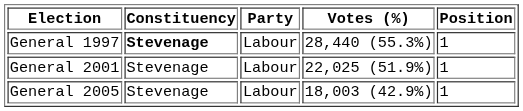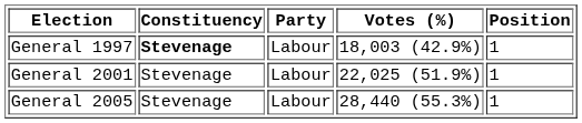General 1997 | Votes (%): 28,440 (55.3%) -> 18,003 (42.9%)
General 2005 | Votes (%): 18,003 (42.9%) -> 28,440 (55.3%)
